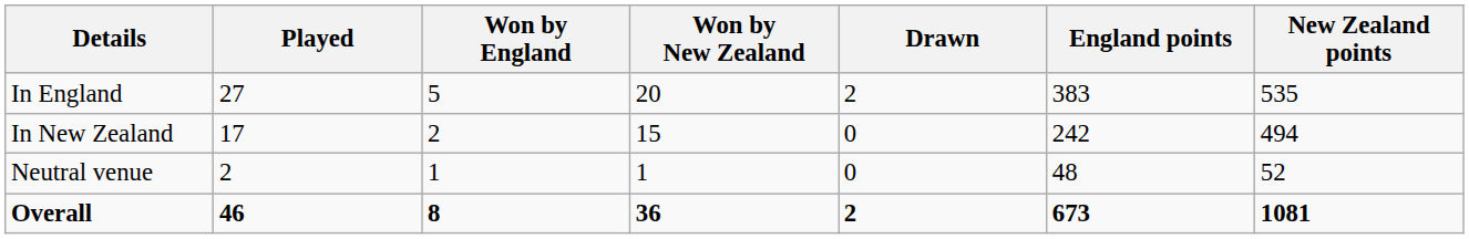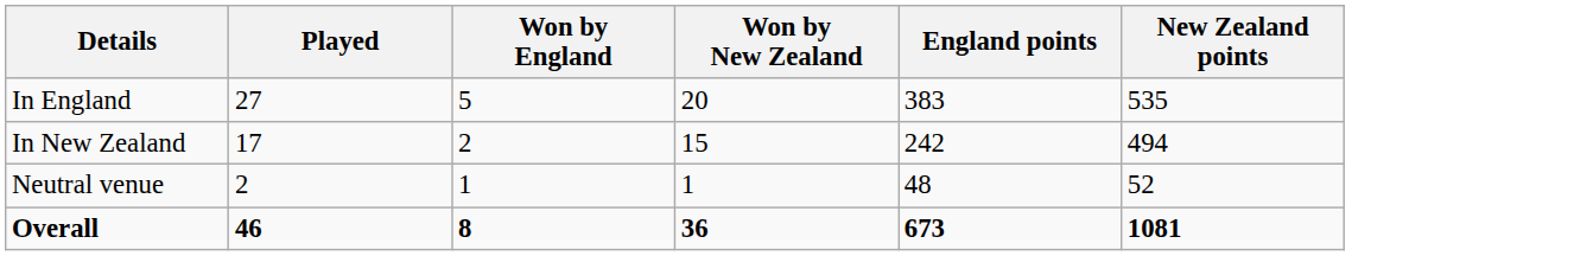- column: Drawn | 2 | 0 | 0 | 2
